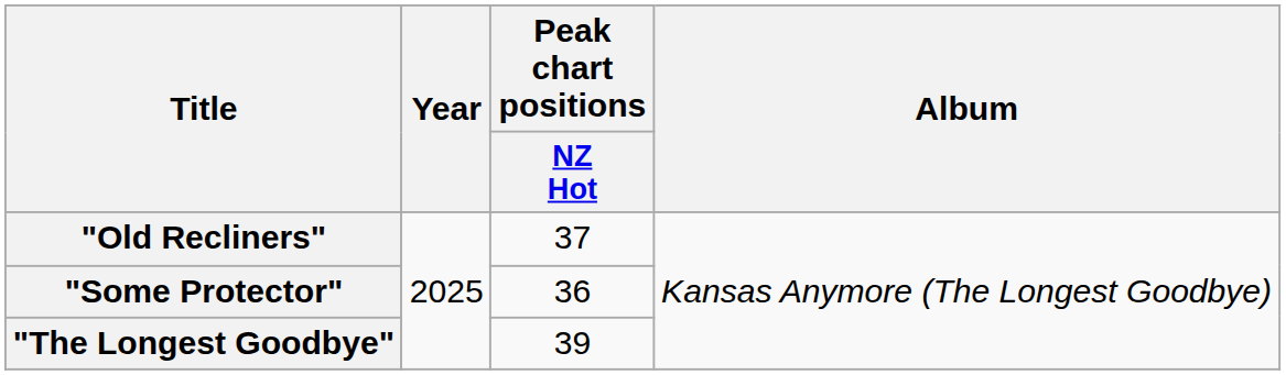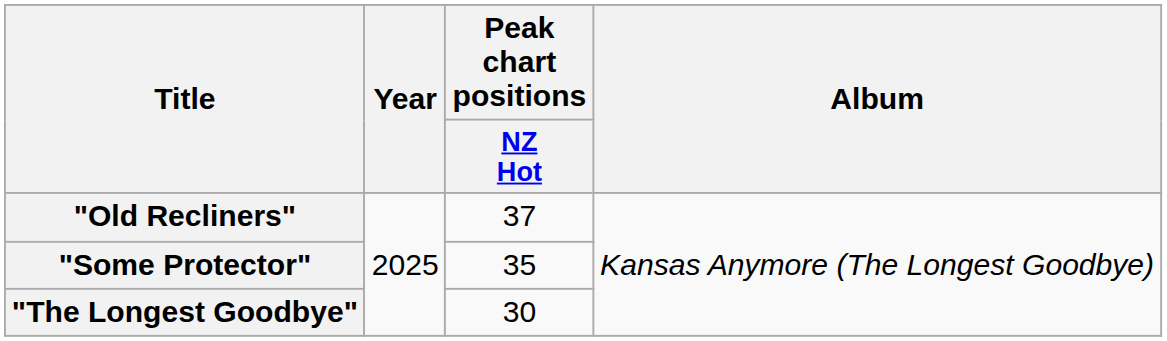"Some Protector" | Peak chart positions / NZ Hot: 36 -> 35
"The Longest Goodbye" | Peak chart positions / NZ Hot: 39 -> 30
